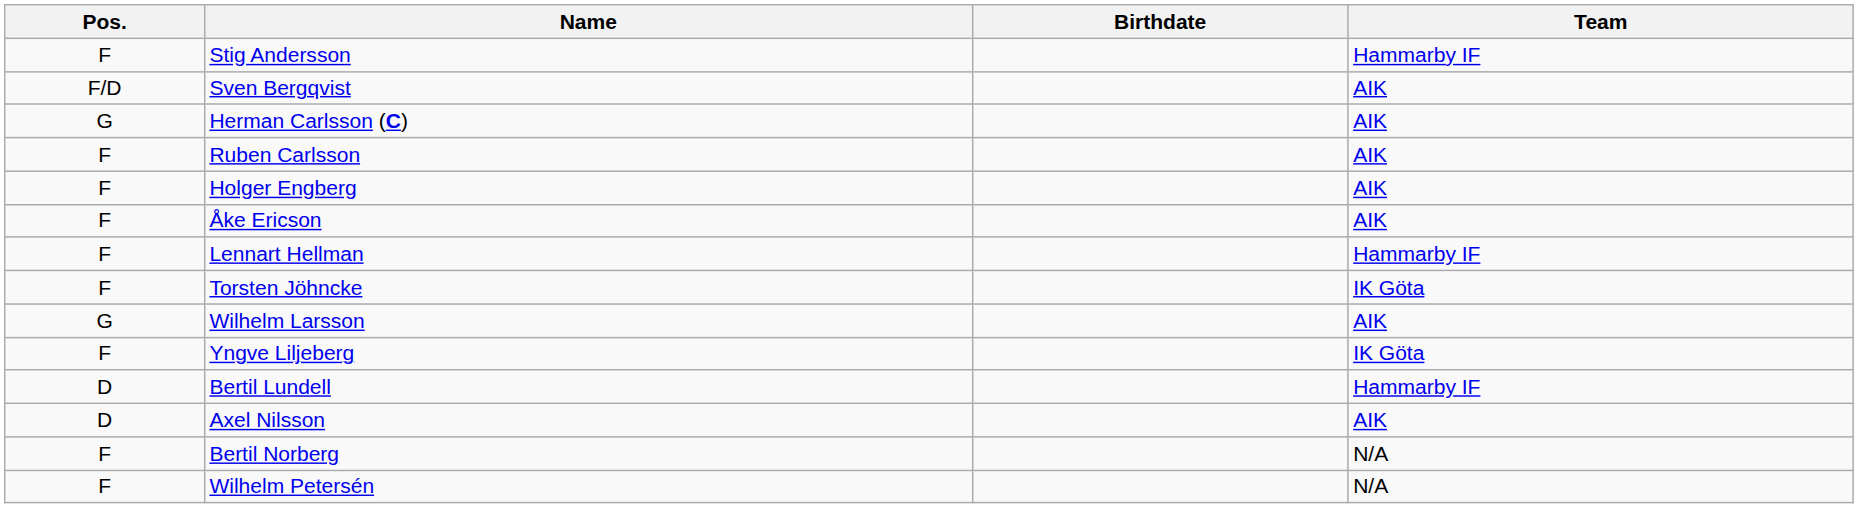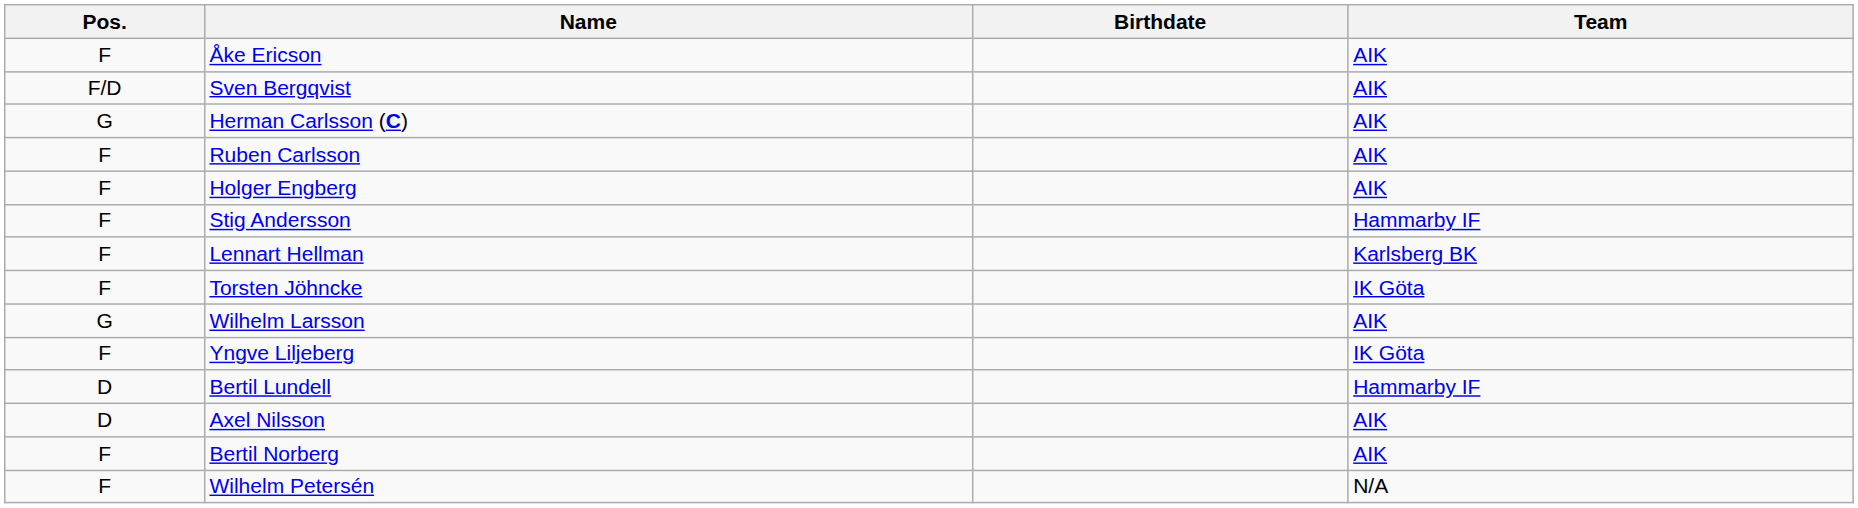rows swapped: Stig Andersson <-> Åke Ericson
Lennart Hellman | Team: Hammarby IF -> Karlsberg BK
Bertil Norberg | Team: N/A -> AIK
